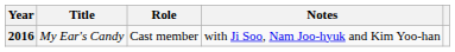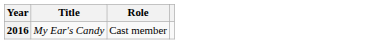- column: Notes | with Ji Soo, Nam Joo-hyuk and Kim Yoo-han
